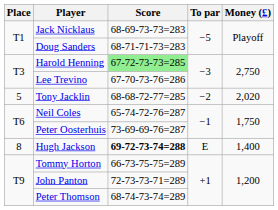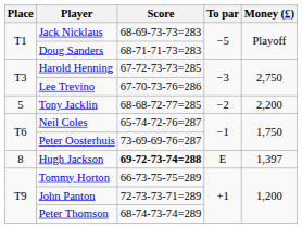Harold Henning | Score: lightgreen background -> no background
Tony Jacklin | Money (£): 2,020 -> 2,200
Hugh Jackson | Money (£): 1,400 -> 1,397
